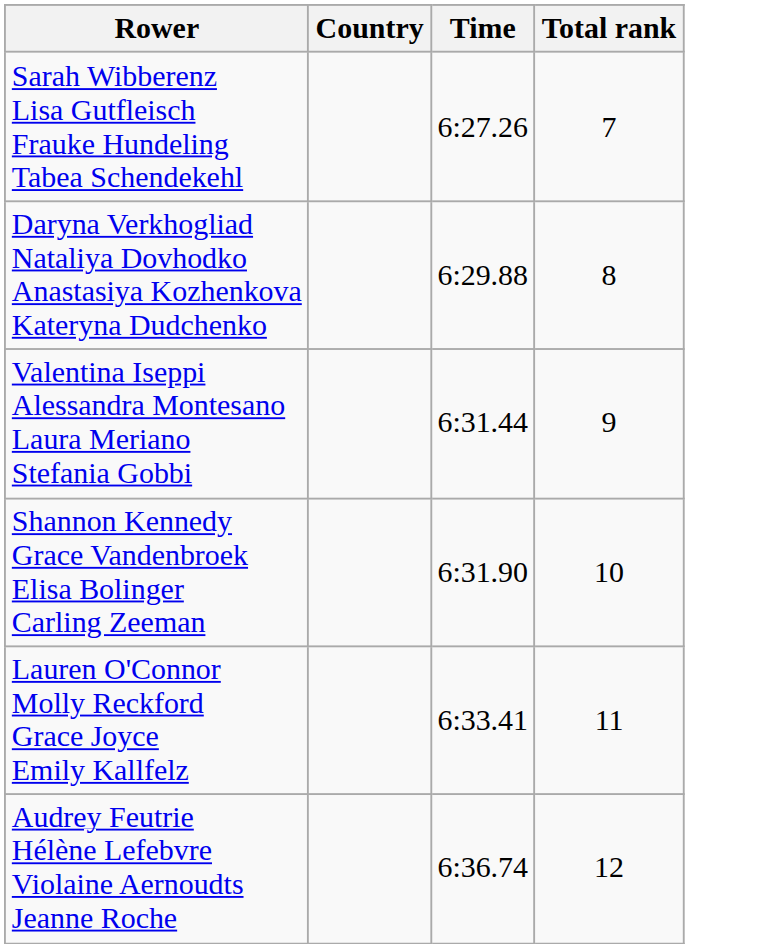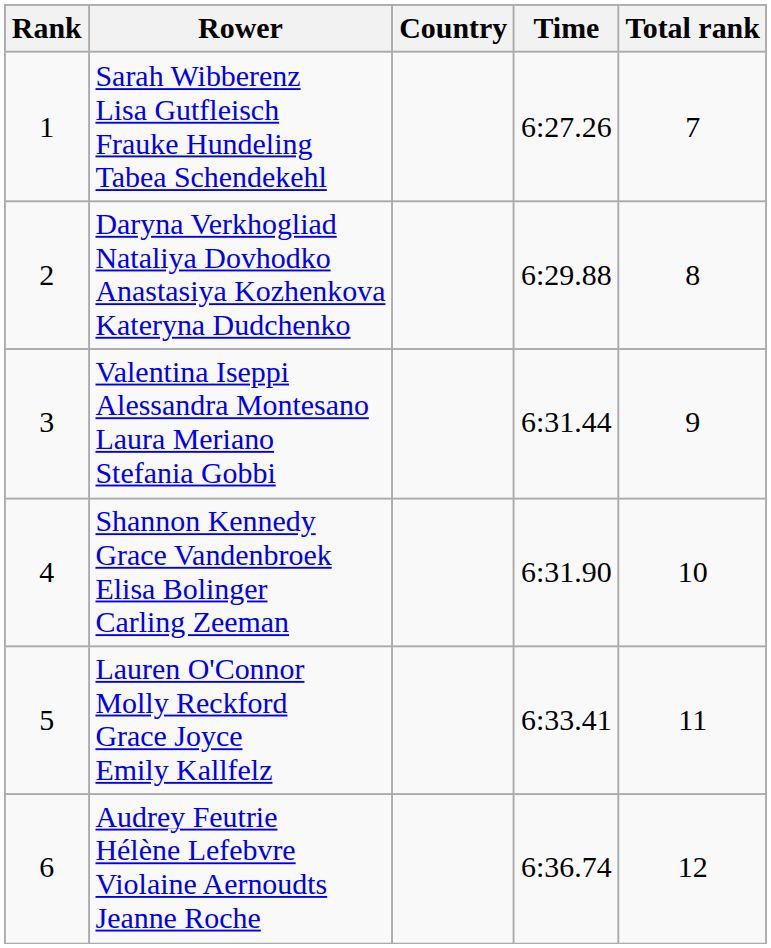+ column: Rank | 1 | 2 | 3 | 4 | 5 | 6
